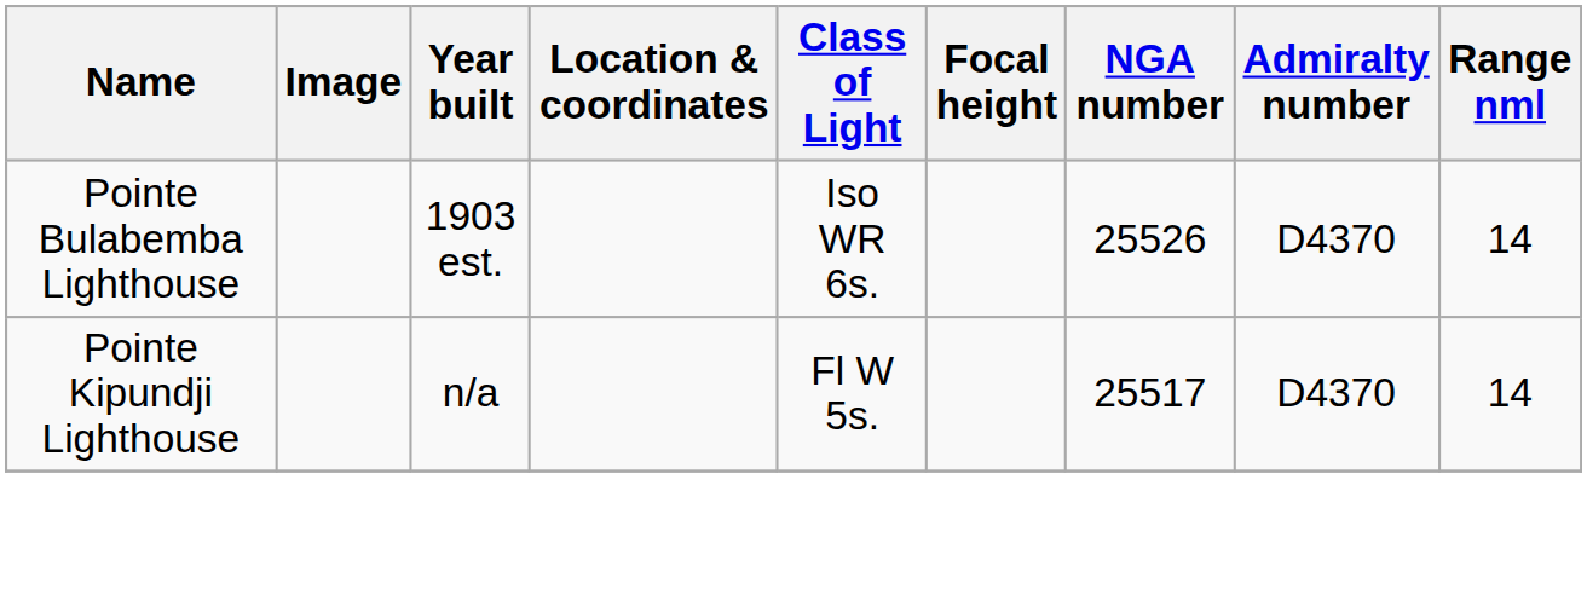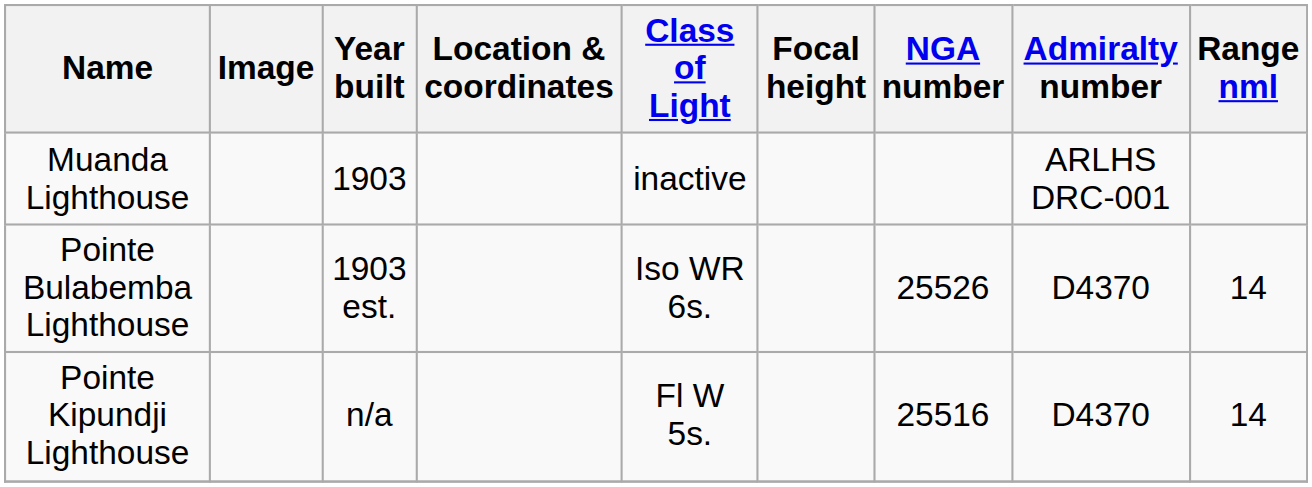+ row: Muanda Lighthouse | 1903 | inactive | ARLHS DRC-001
Pointe Kipundji Lighthouse | NGA number: 25517 -> 25516
